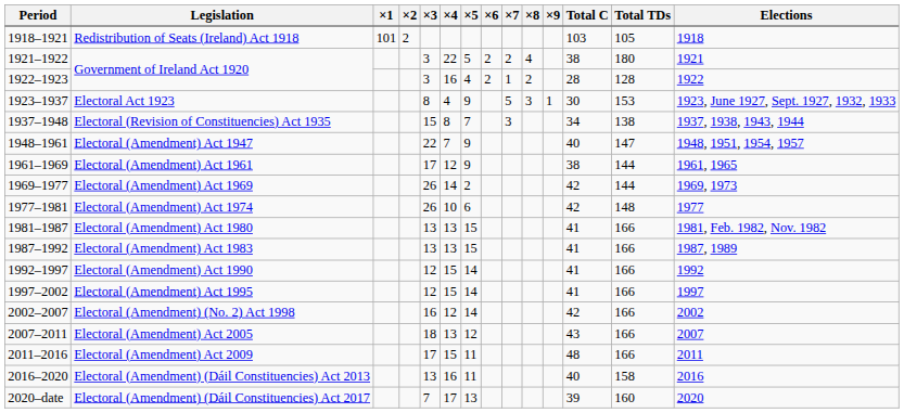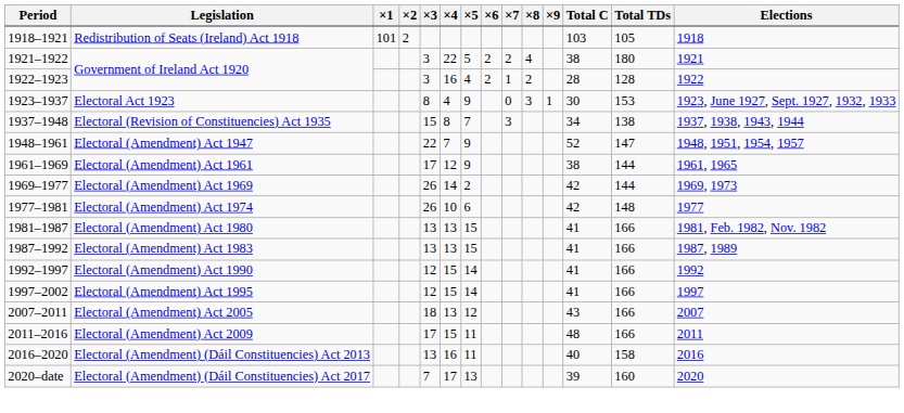Electoral Act 1923 | ×7: 5 -> 0
Electoral (Amendment) Act 1947 | Total C: 40 -> 52
- row: 2002–2007 | Electoral (Amendment) (No. 2) Act 1998 | 16 | 12 | 14 | 42 | 166 | 2002
